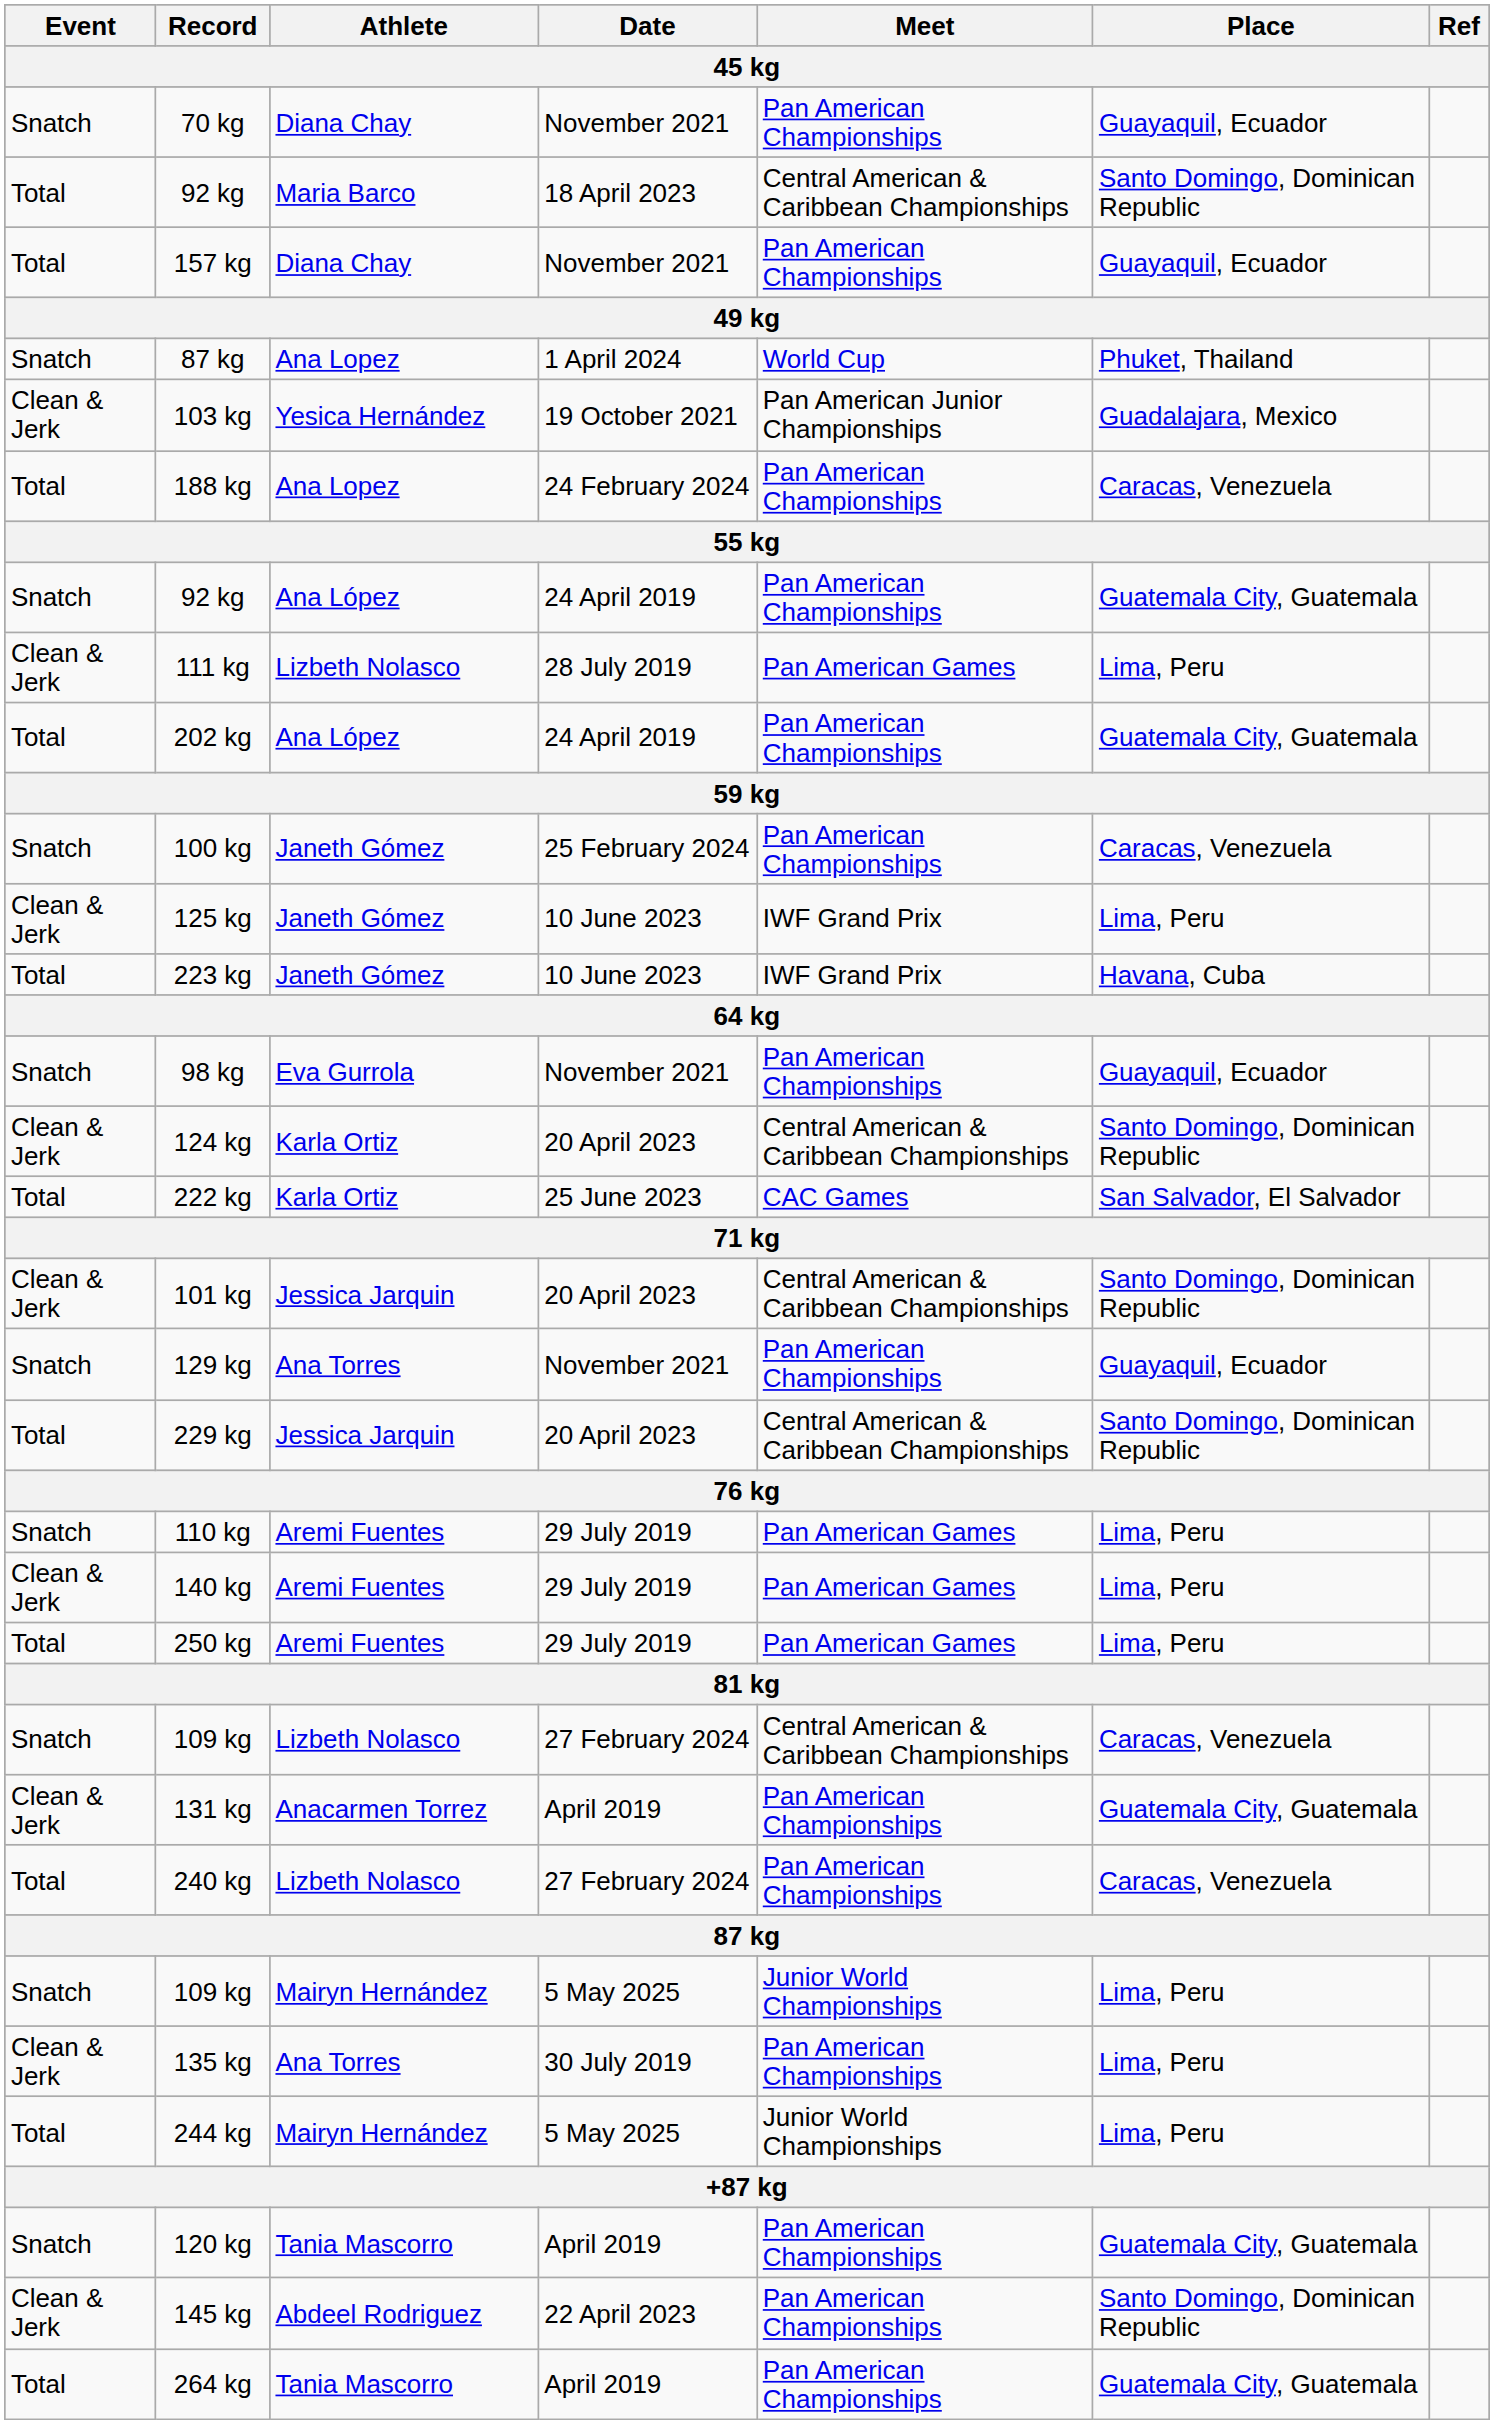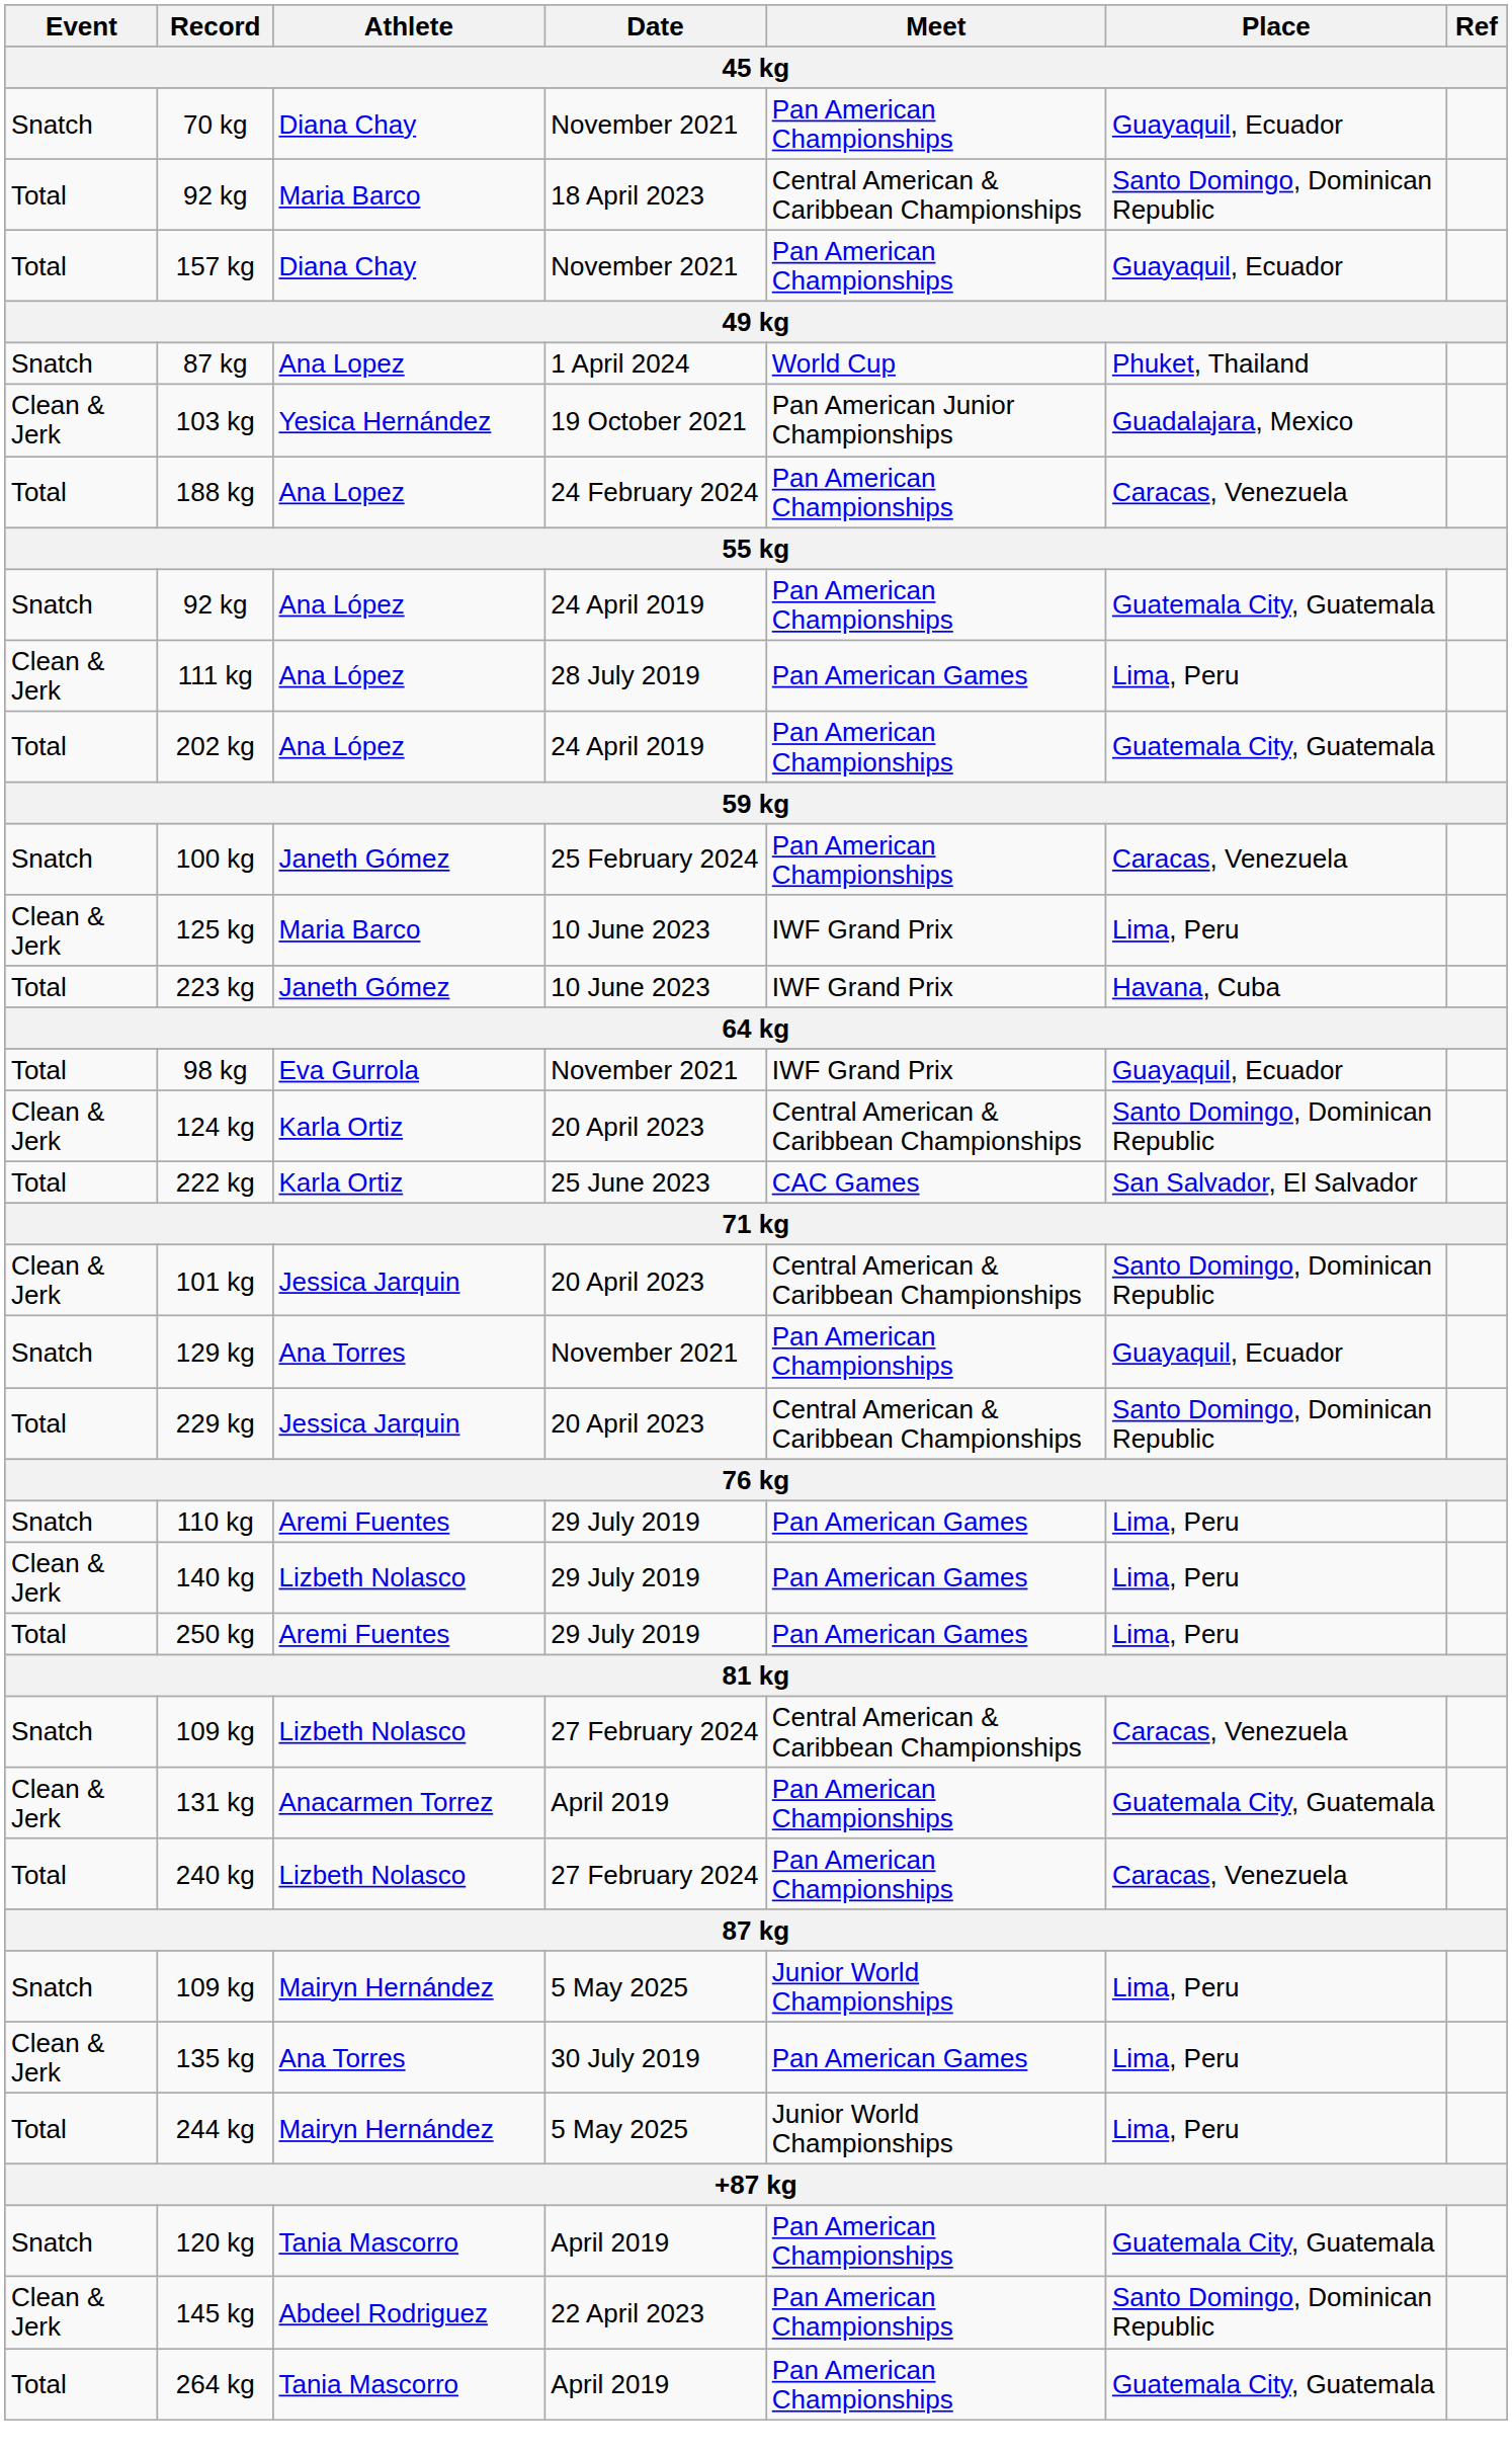111 kg | Athlete: Lizbeth Nolasco -> Ana López
125 kg | Athlete: Janeth Gómez -> Maria Barco
98 kg | Event: Snatch -> Total
98 kg | Meet: Pan American Championships -> IWF Grand Prix
140 kg | Athlete: Aremi Fuentes -> Lizbeth Nolasco
135 kg | Meet: Pan American Championships -> Pan American Games
